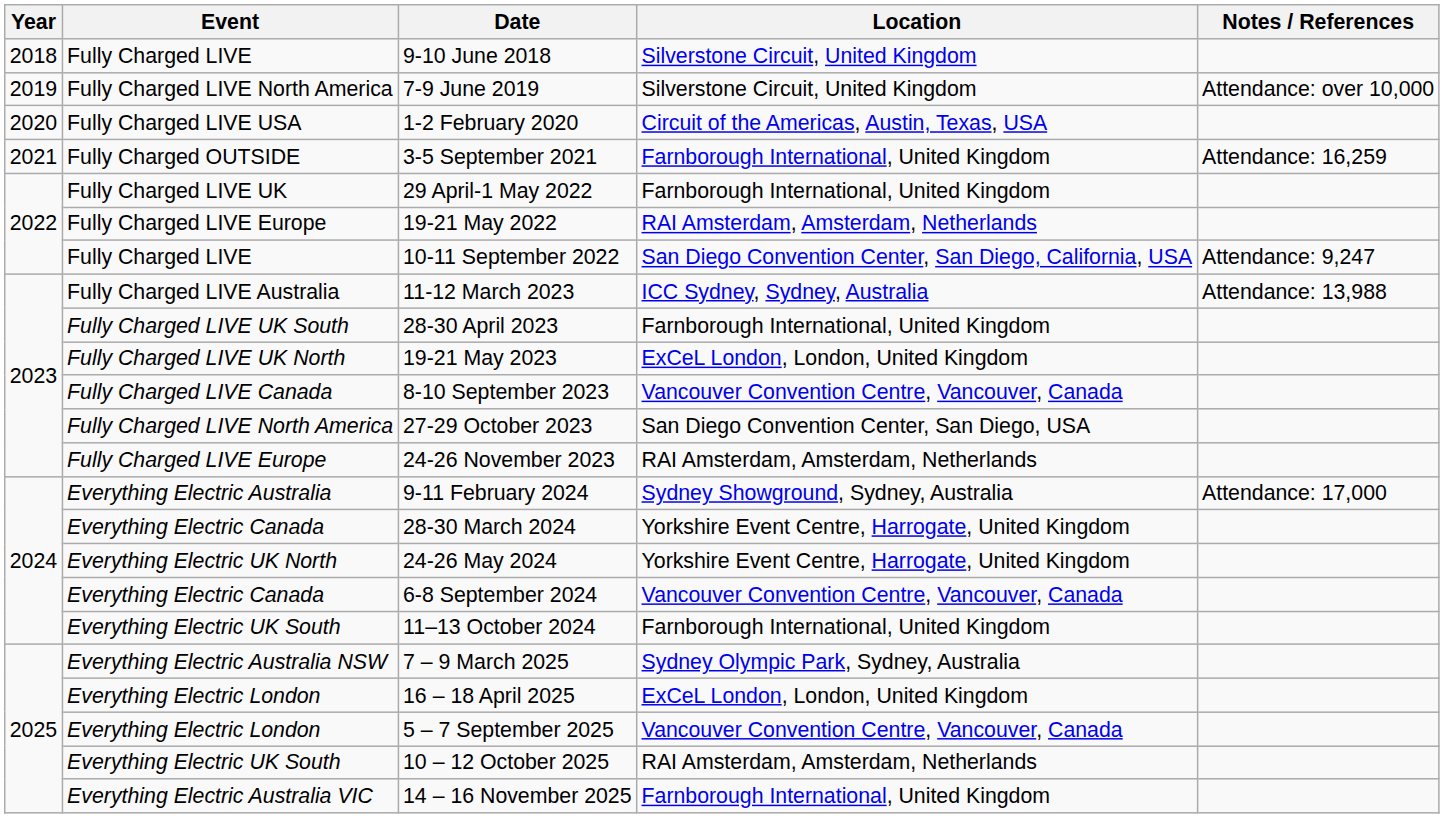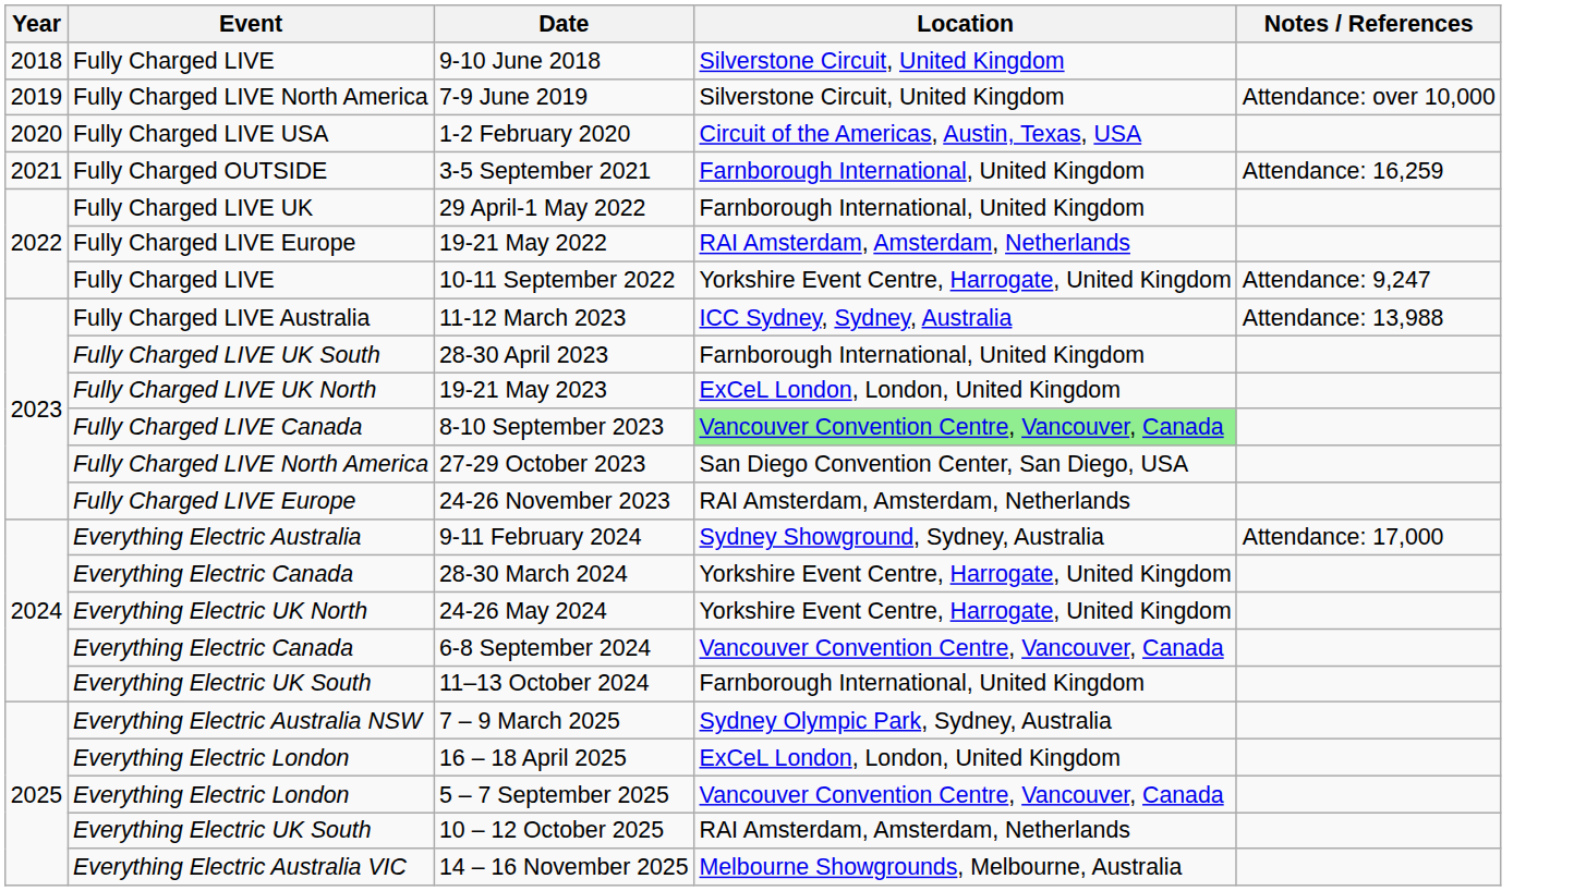10-11 September 2022 | Location: San Diego Convention Center, San Diego, California, USA -> Yorkshire Event Centre, Harrogate, United Kingdom
8-10 September 2023 | Location: no background -> lightgreen background
14 – 16 November 2025 | Location: Farnborough International, United Kingdom -> Melbourne Showgrounds, Melbourne, Australia
